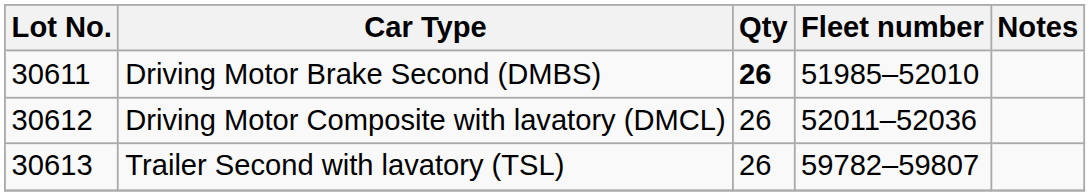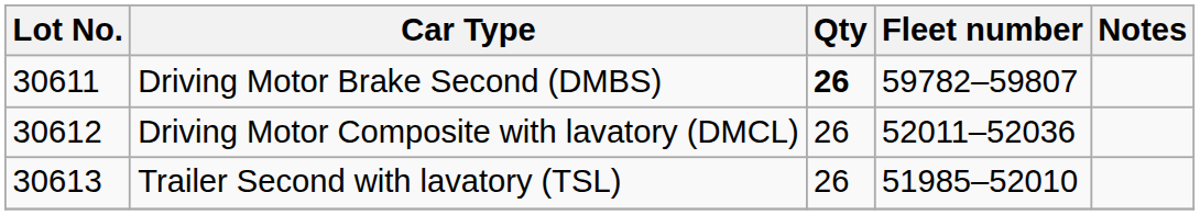Driving Motor Brake Second (DMBS) | Fleet number: 51985–52010 -> 59782–59807
Trailer Second with lavatory (TSL) | Fleet number: 59782–59807 -> 51985–52010
